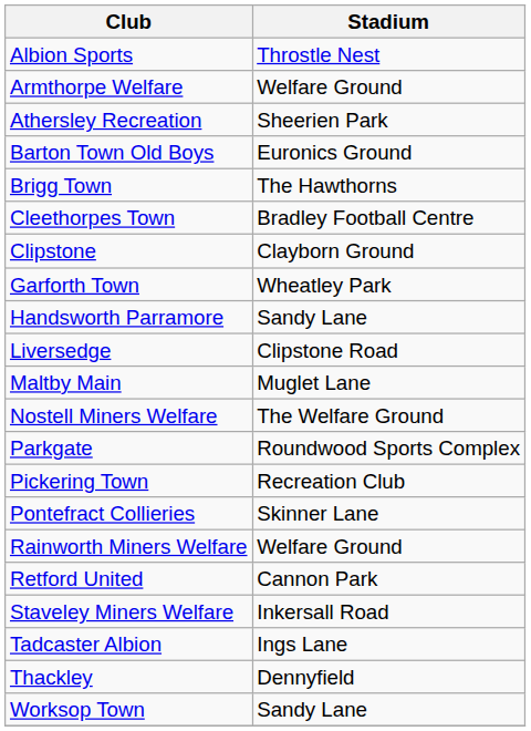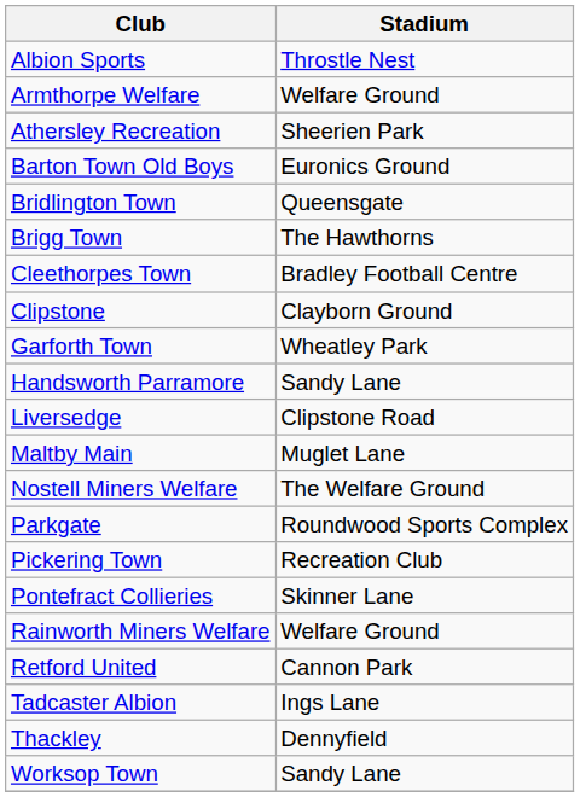+ row: Bridlington Town | Queensgate
- row: Staveley Miners Welfare | Inkersall Road
